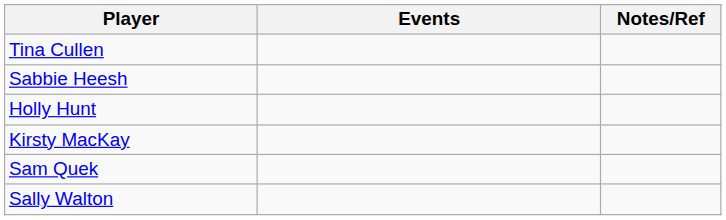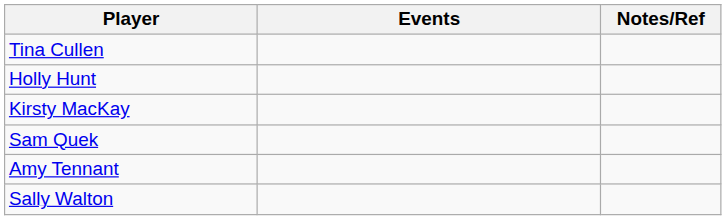- row: Sabbie Heesh
+ row: Amy Tennant
